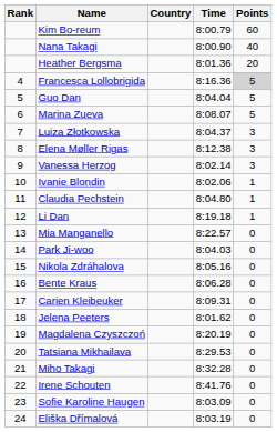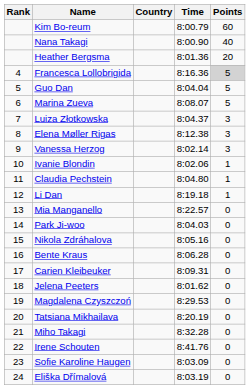Magdalena Czyszczoń | Time: 8:20.19 -> 8:29.53
Tatsiana Mikhailava | Time: 8:29.53 -> 8:20.19
